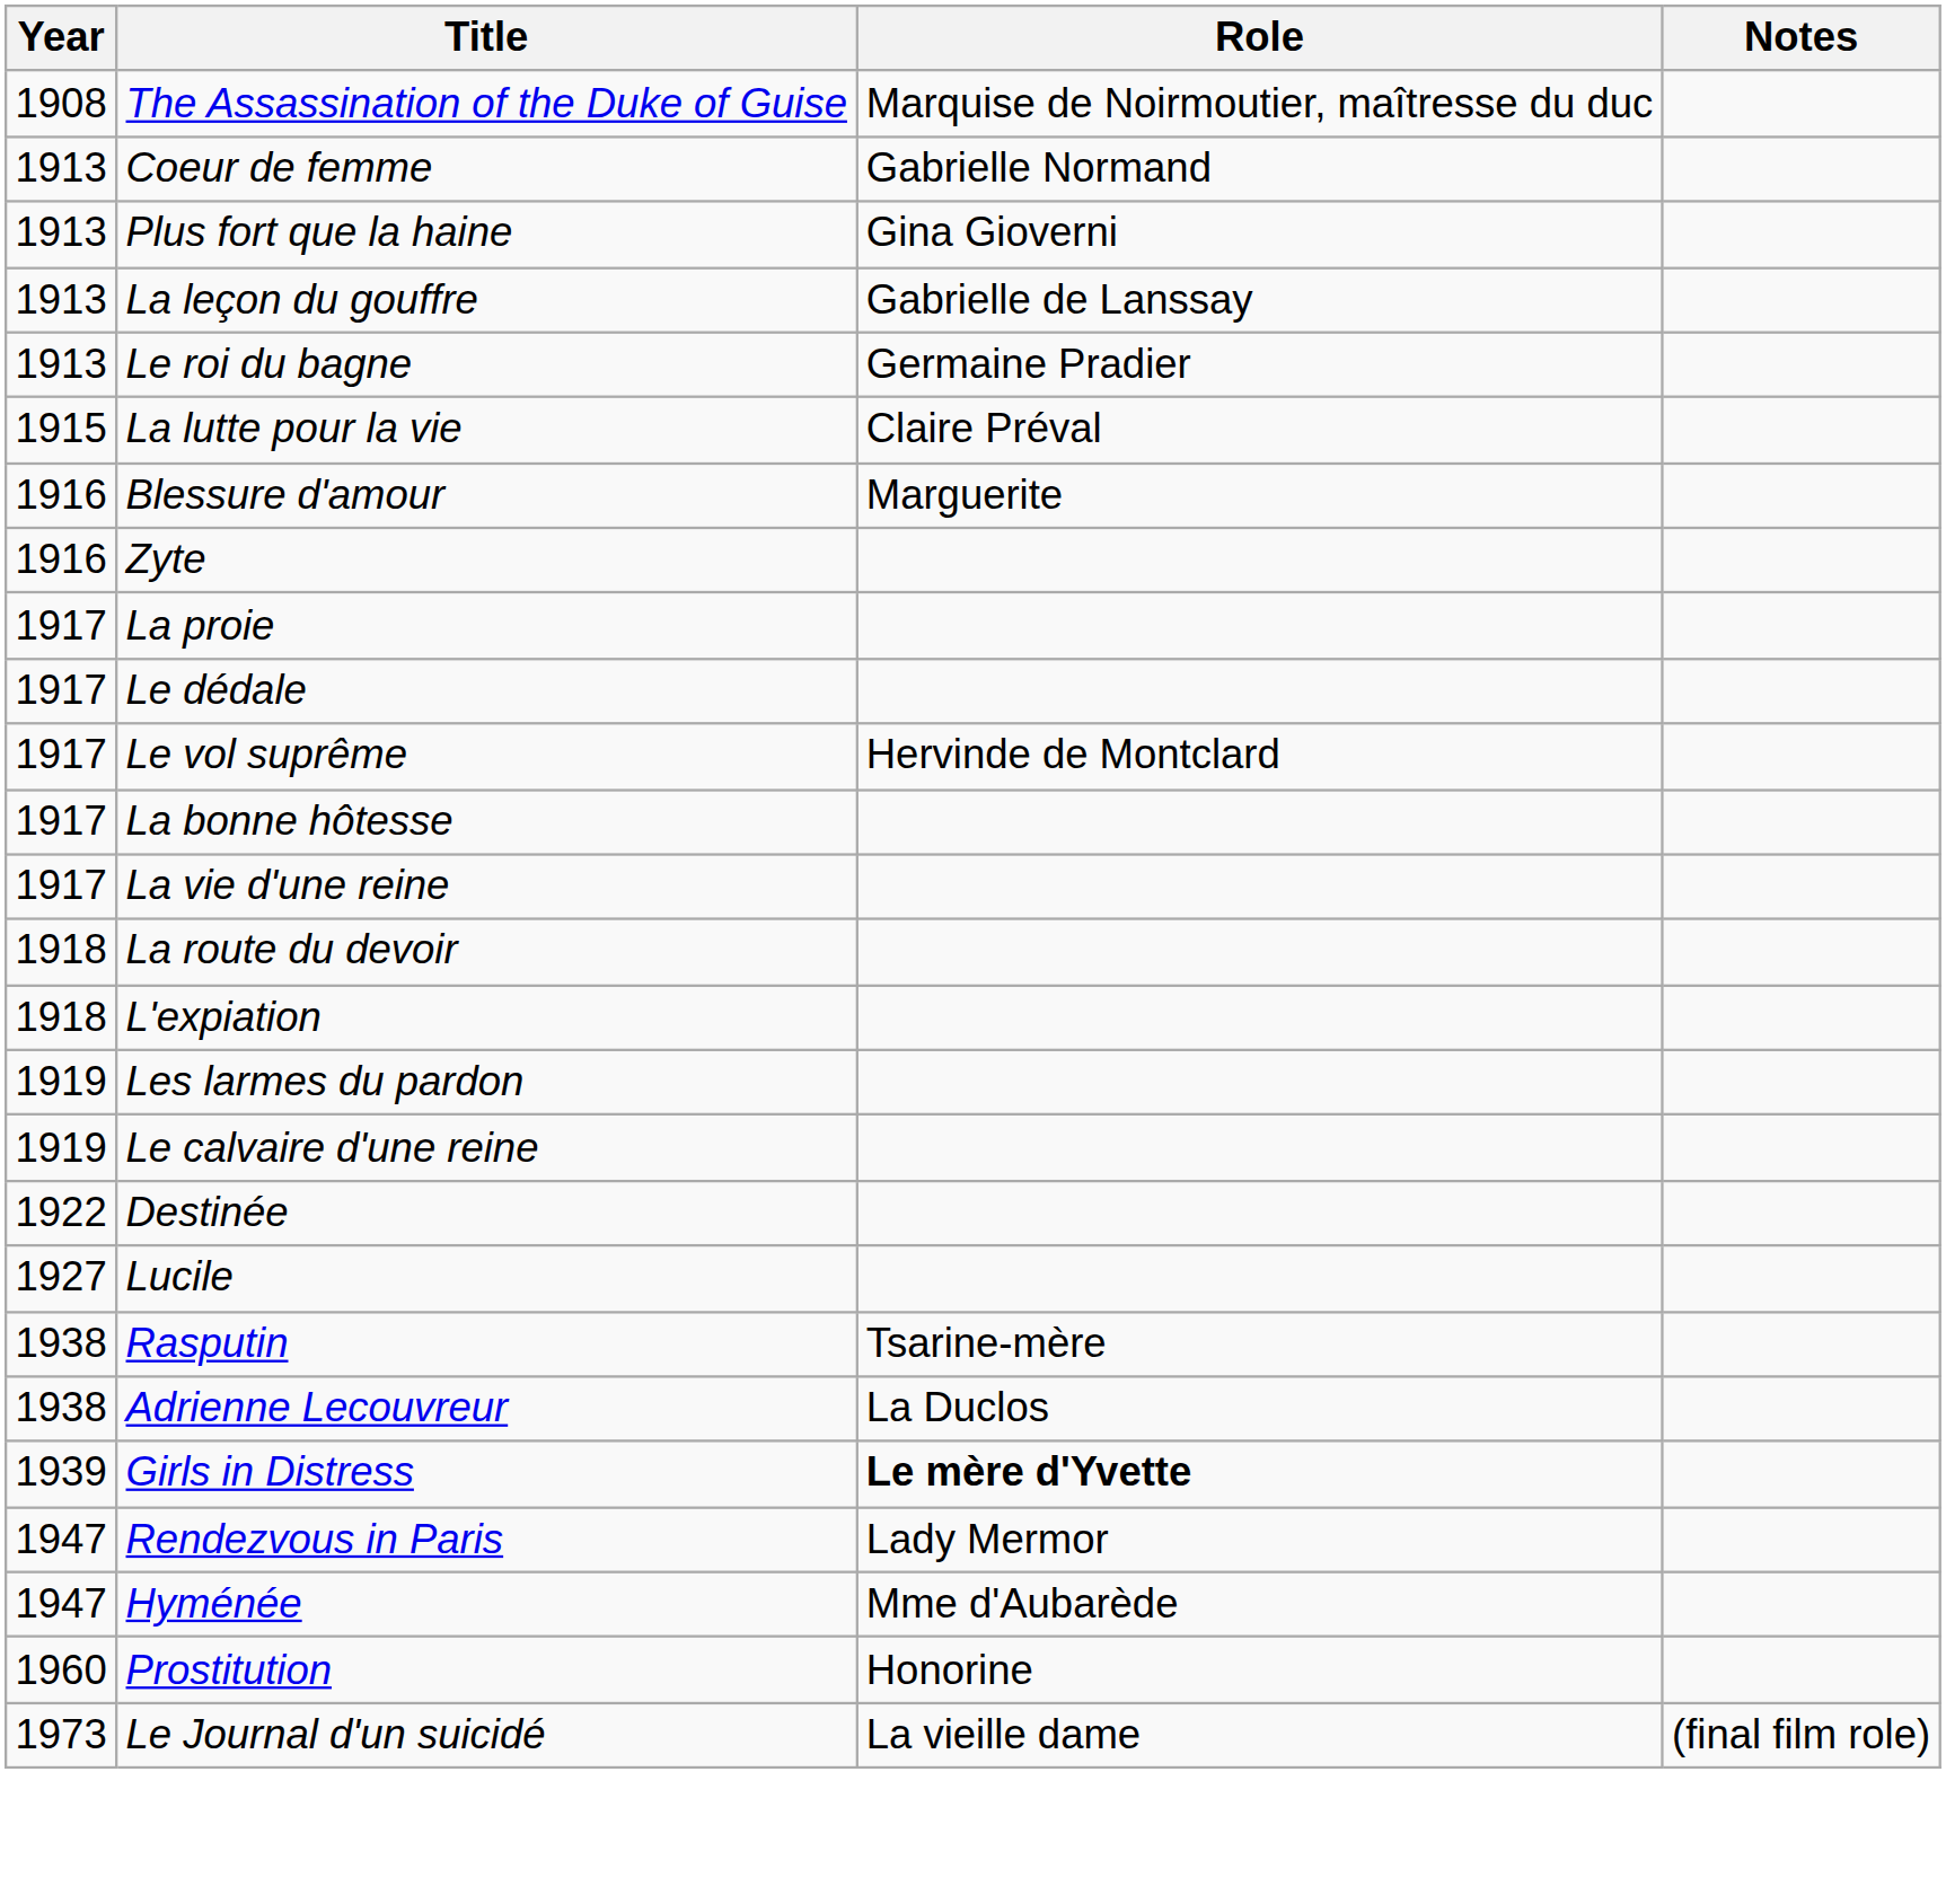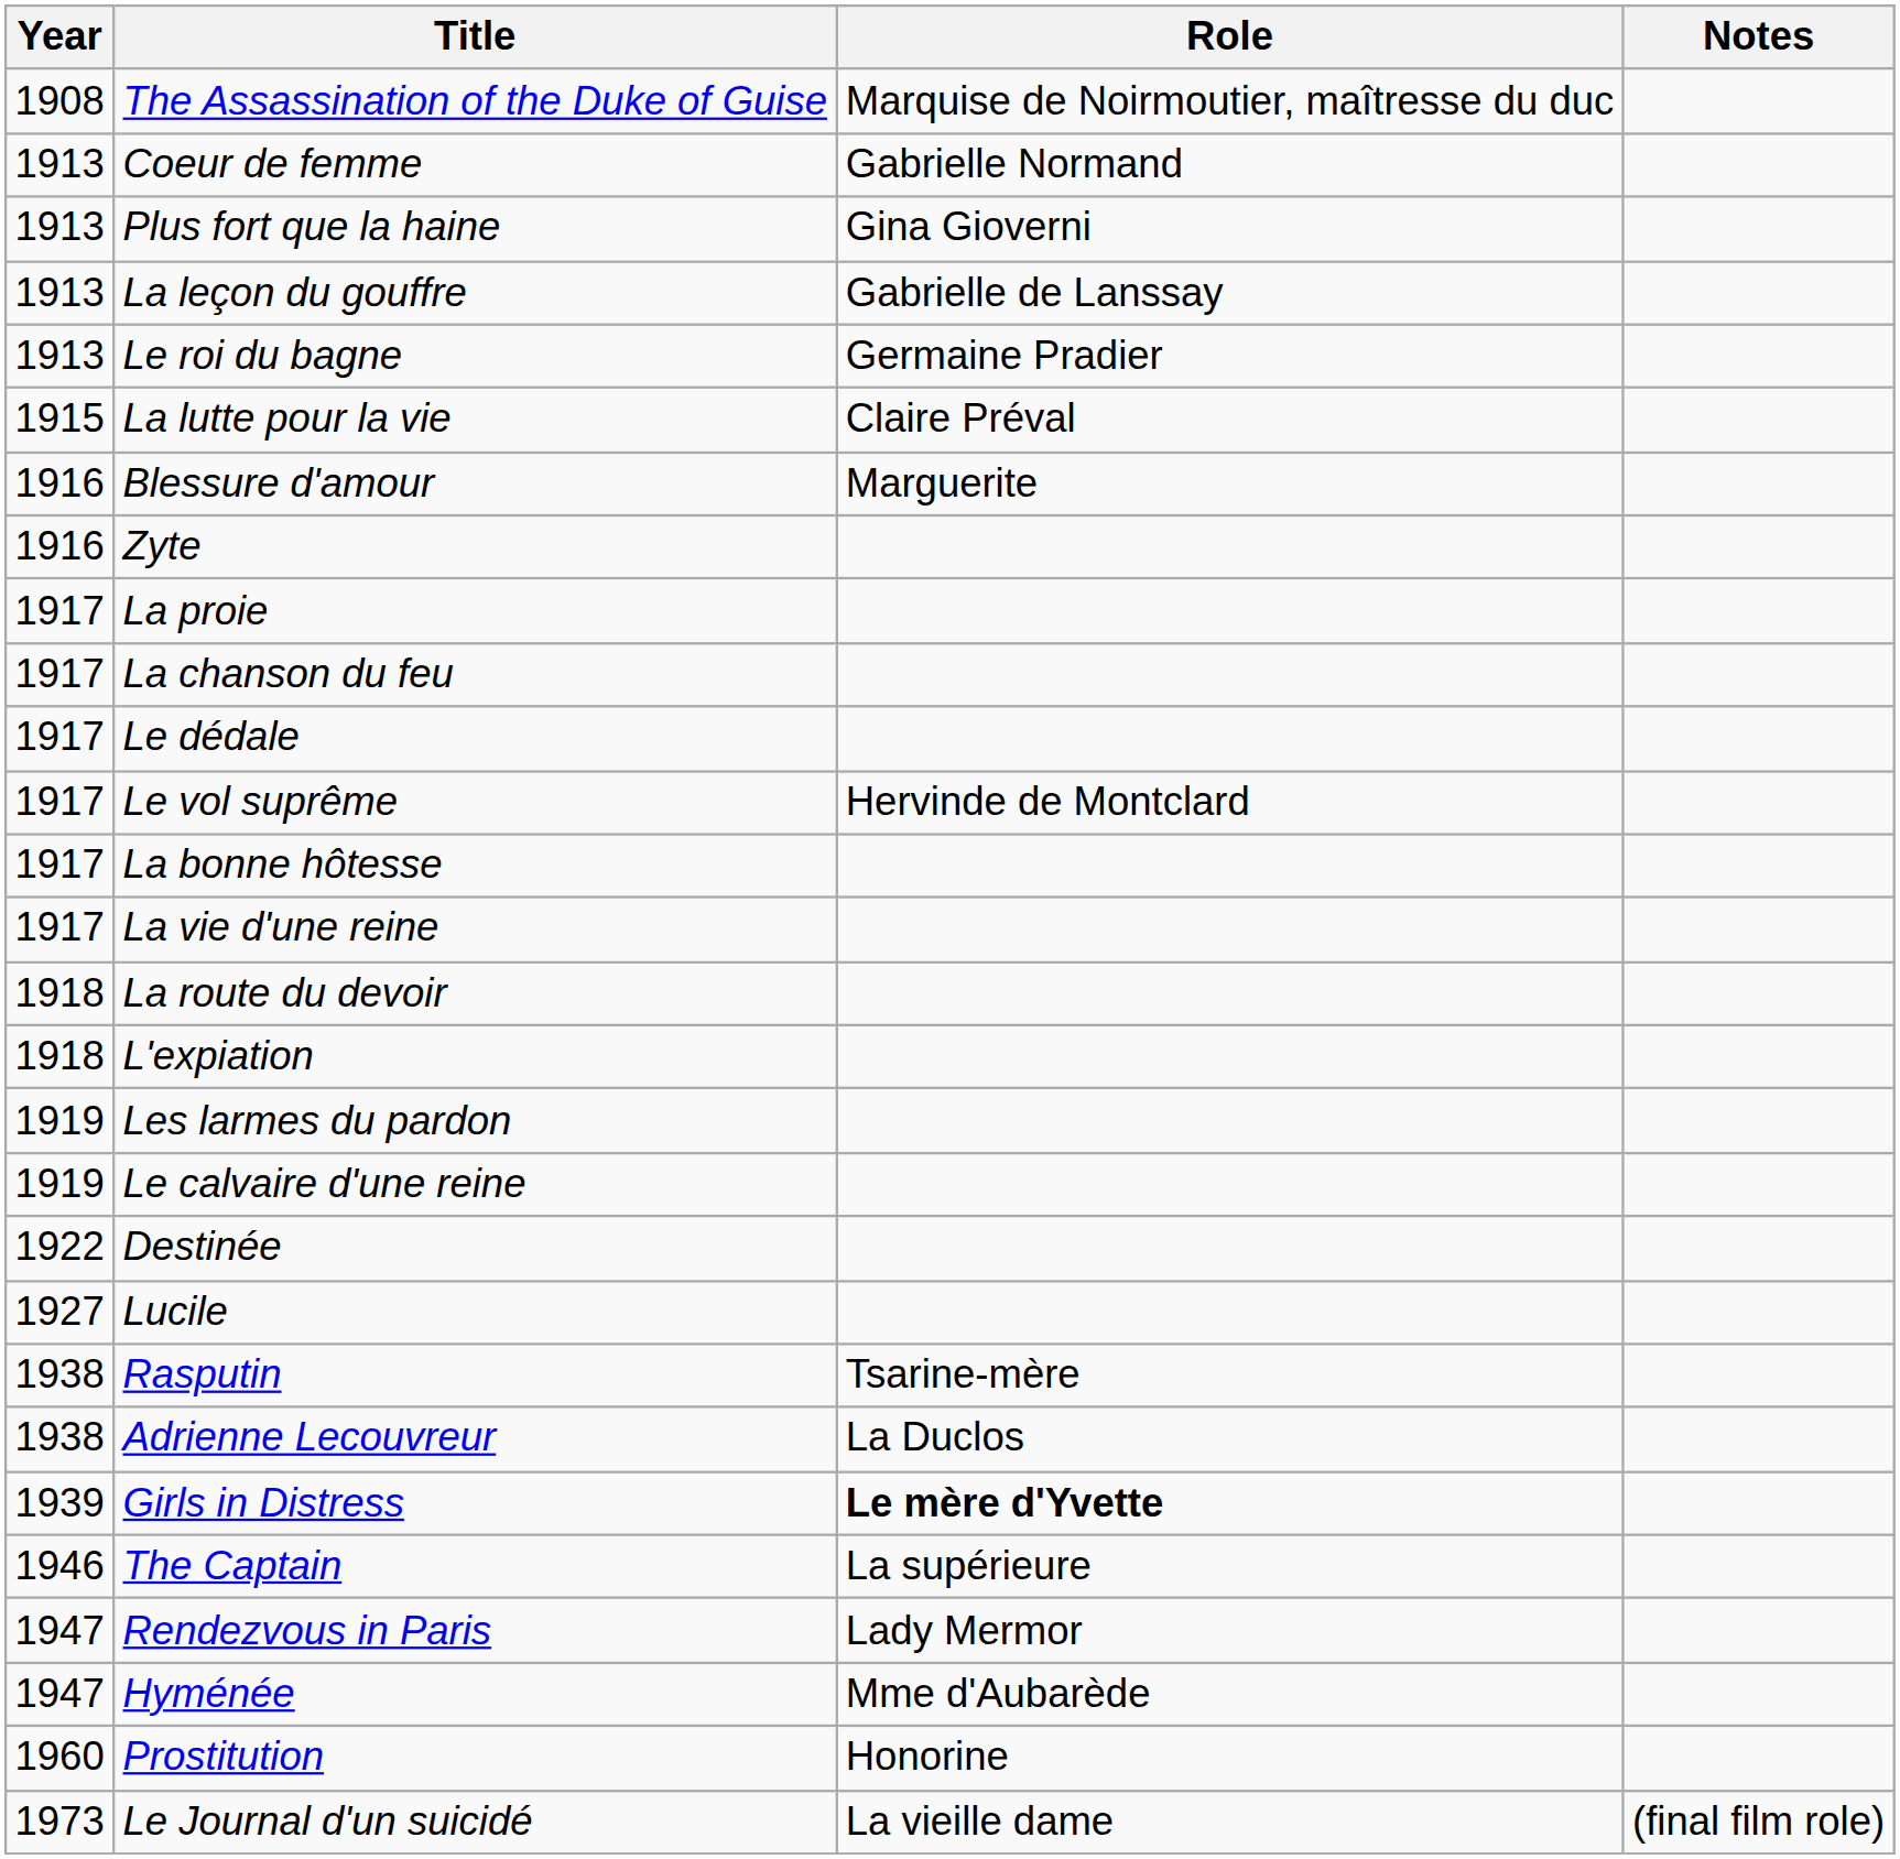+ row: 1917 | La chanson du feu
+ row: 1946 | The Captain | La supérieure
